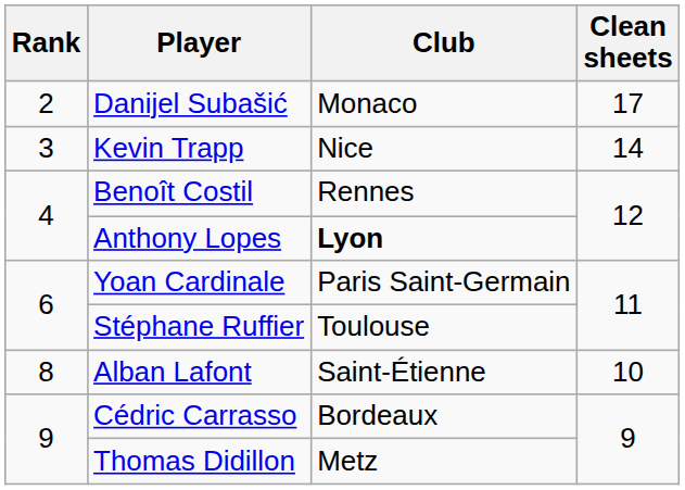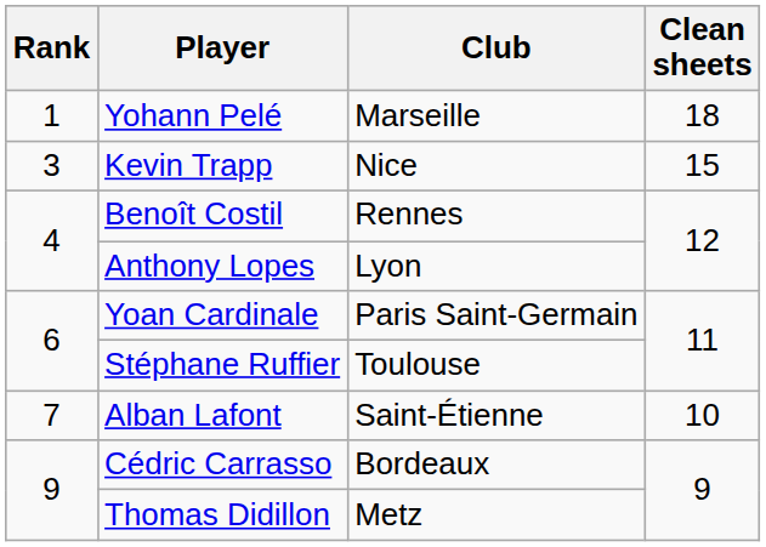+ row: 1 | Yohann Pelé | Marseille | 18
- row: 2 | Danijel Subašić | Monaco | 17
Kevin Trapp | Clean sheets: 14 -> 15
Anthony Lopes | Club: bold -> normal
Alban Lafont | Rank: 8 -> 7
